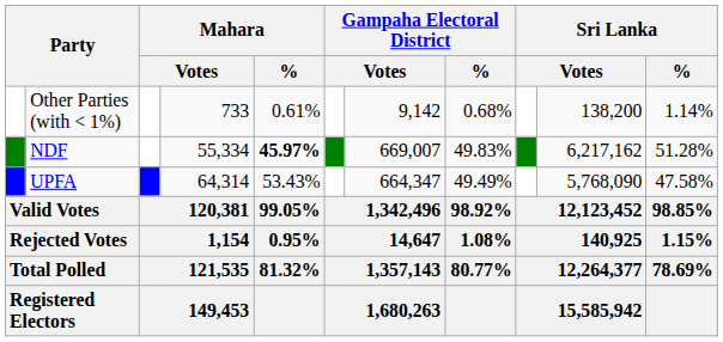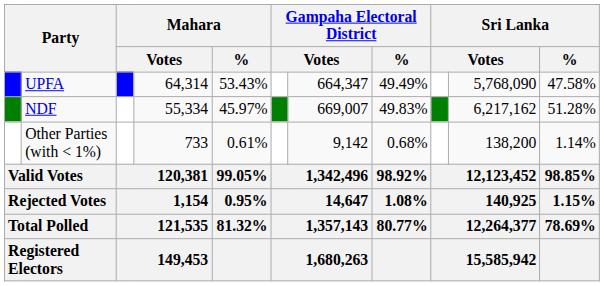rows swapped: UPFA <-> Other Parties (with < 1%)
NDF | Mahara / %: bold -> normal
